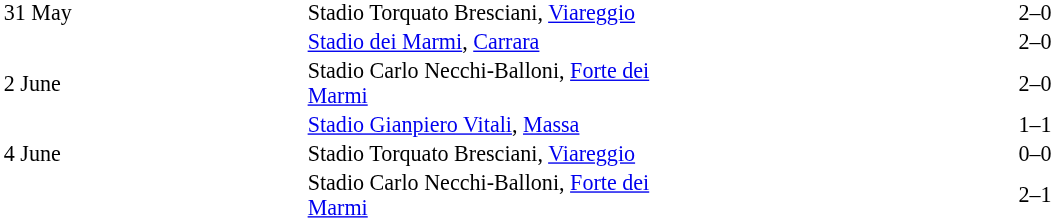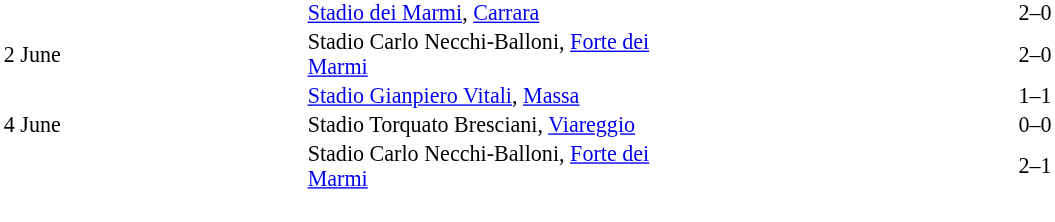- row: 31 May | Stadio Torquato Bresciani, Viareggio | 2–0
